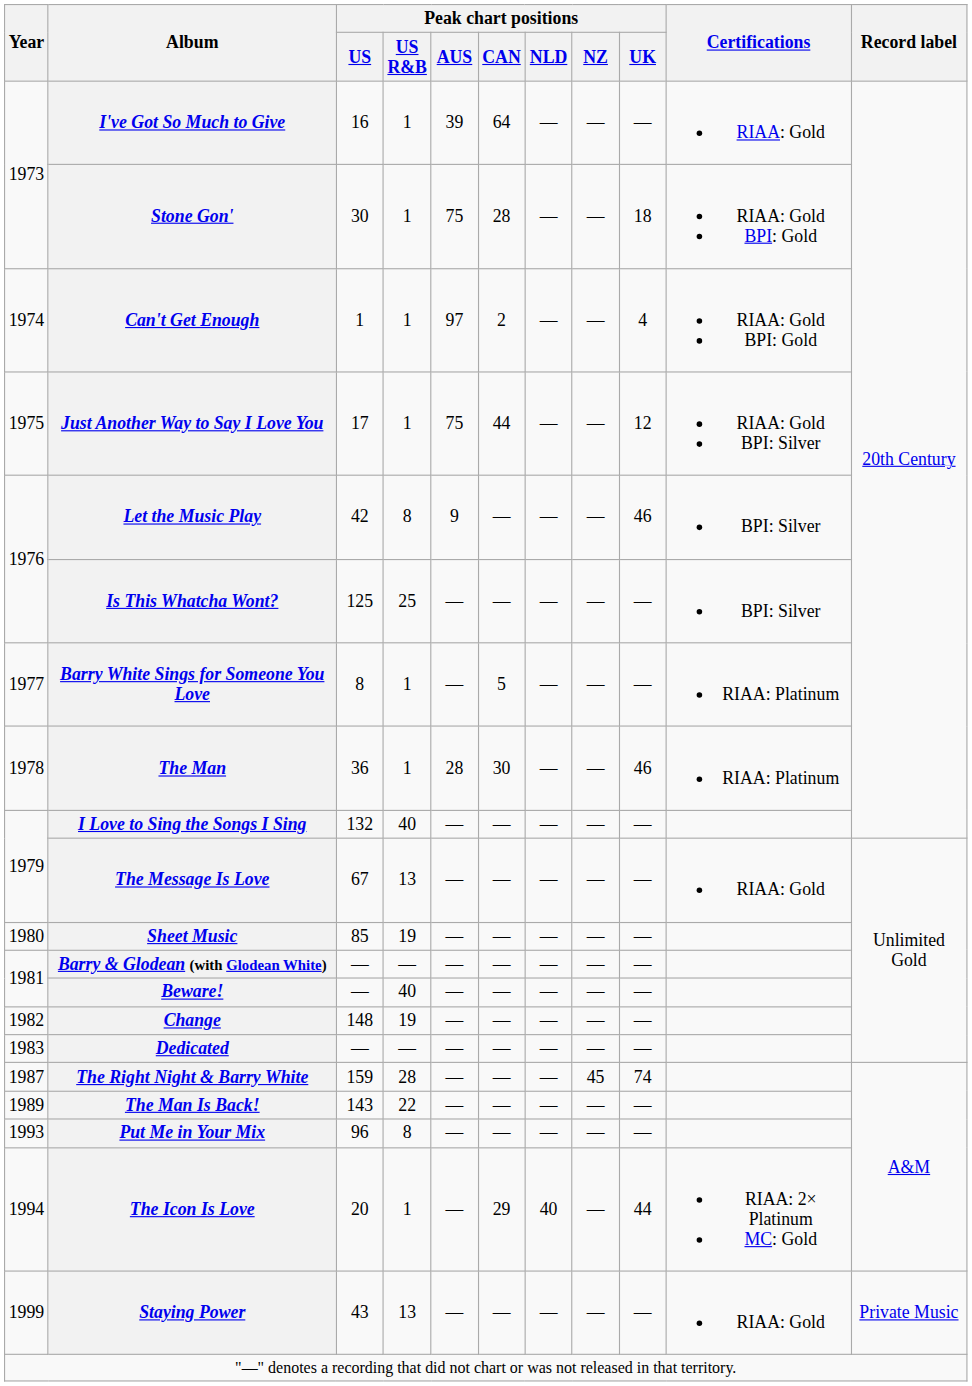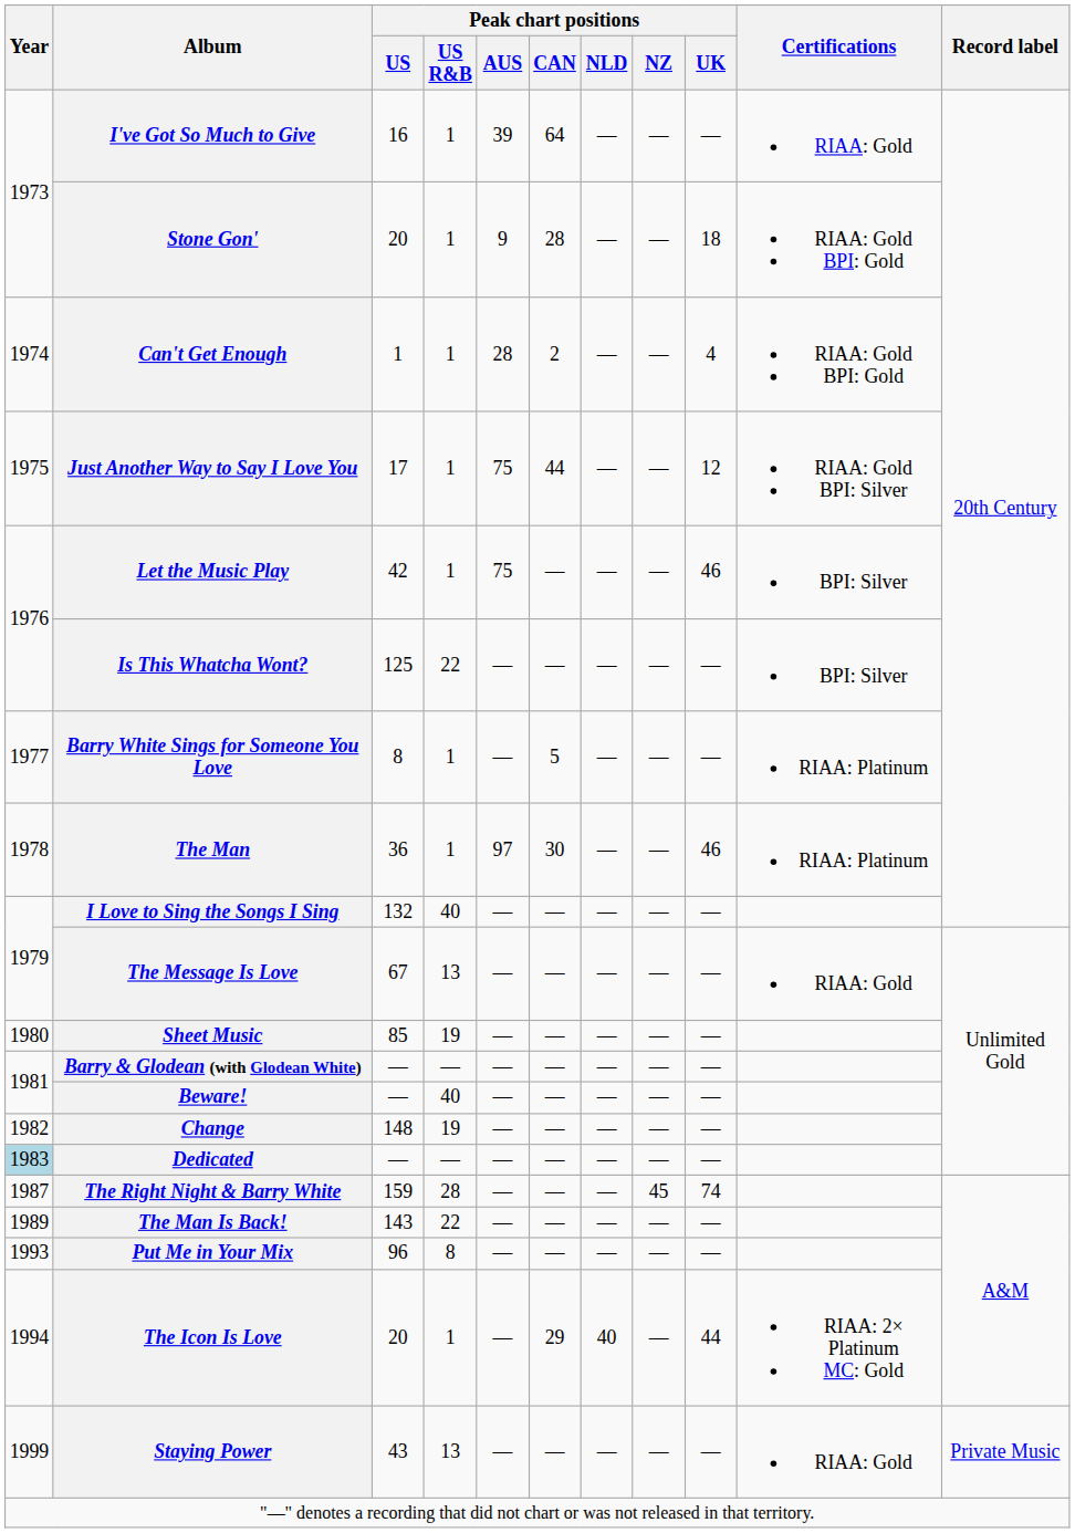Stone Gon' | Peak chart positions / US: 30 -> 20
Stone Gon' | Peak chart positions / AUS: 75 -> 9
Can't Get Enough | Peak chart positions / AUS: 97 -> 28
Let the Music Play | Peak chart positions / US R&B: 8 -> 1
Let the Music Play | Peak chart positions / AUS: 9 -> 75
Is This Whatcha Wont? | Peak chart positions / US R&B: 25 -> 22
The Man | Peak chart positions / AUS: 28 -> 97
Dedicated | Year: no background -> lightblue background
